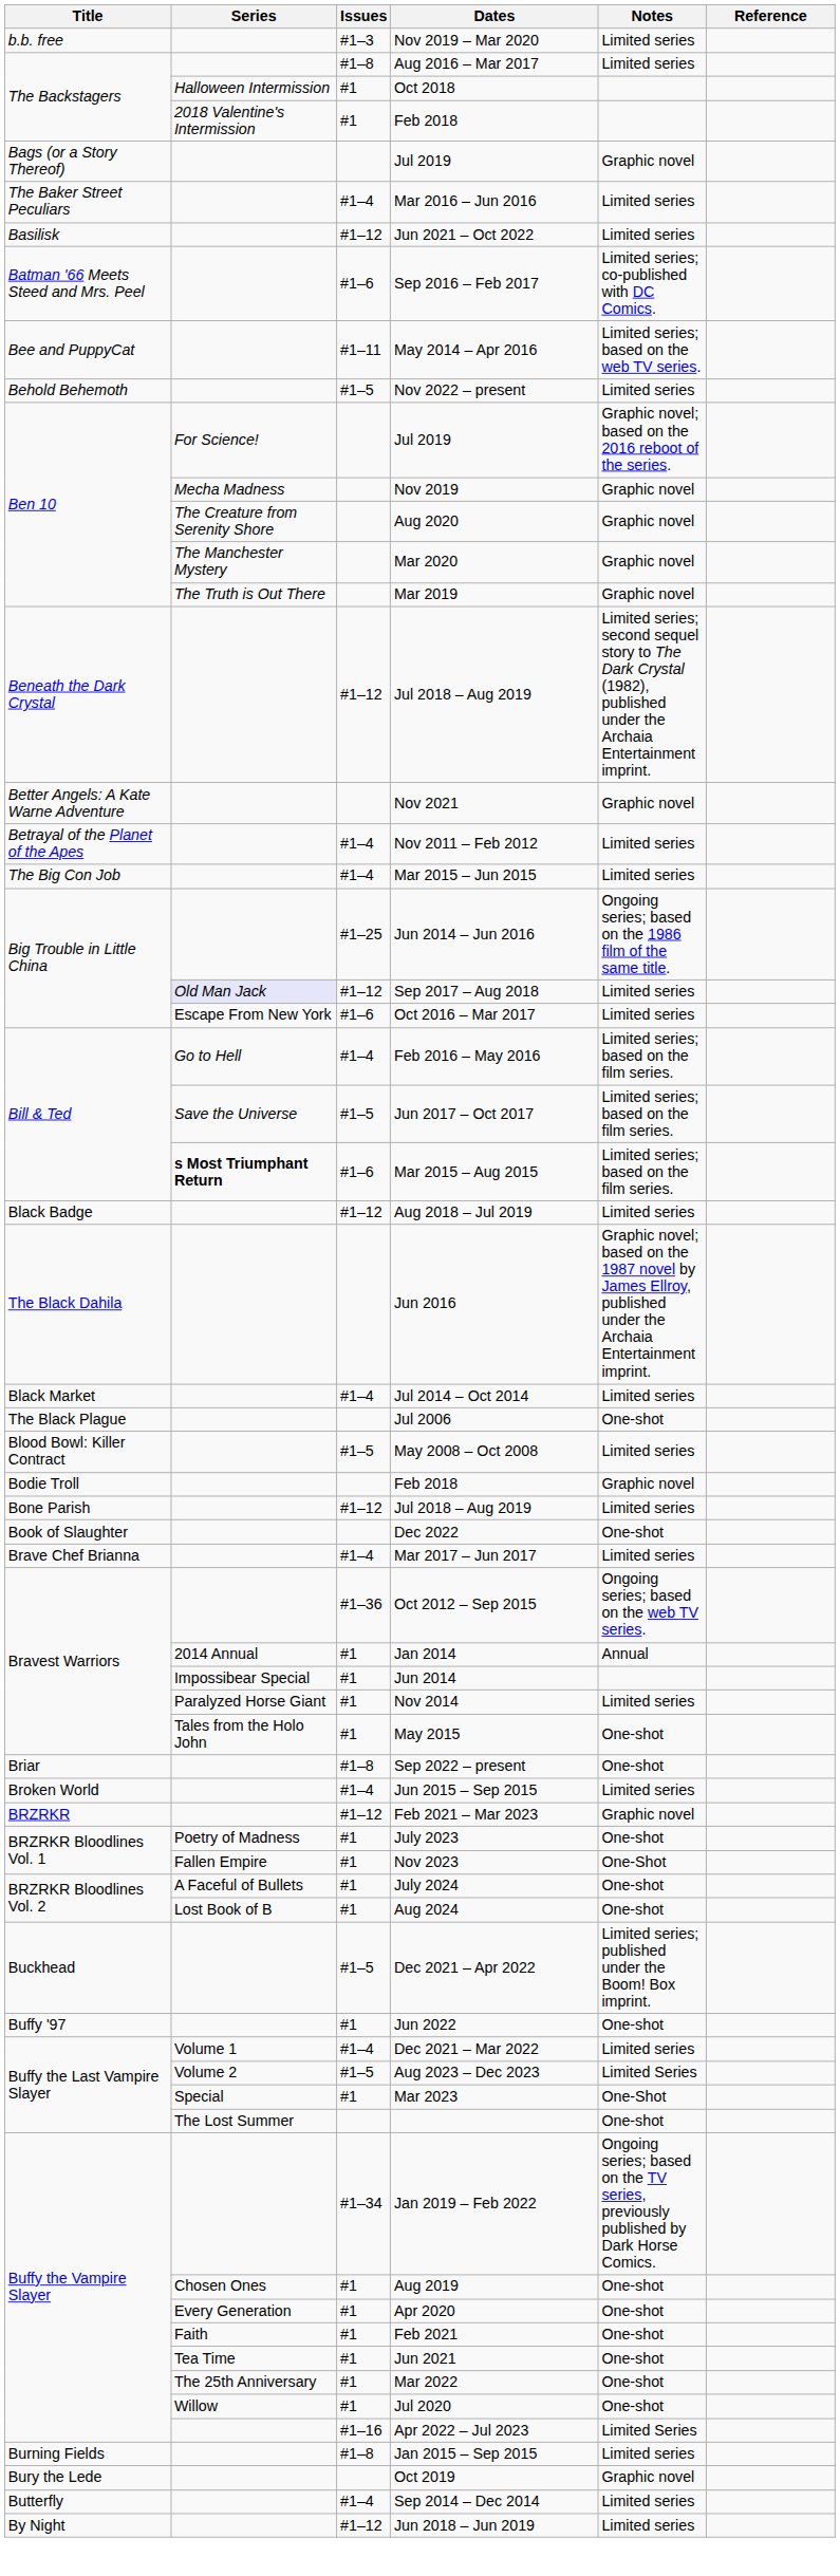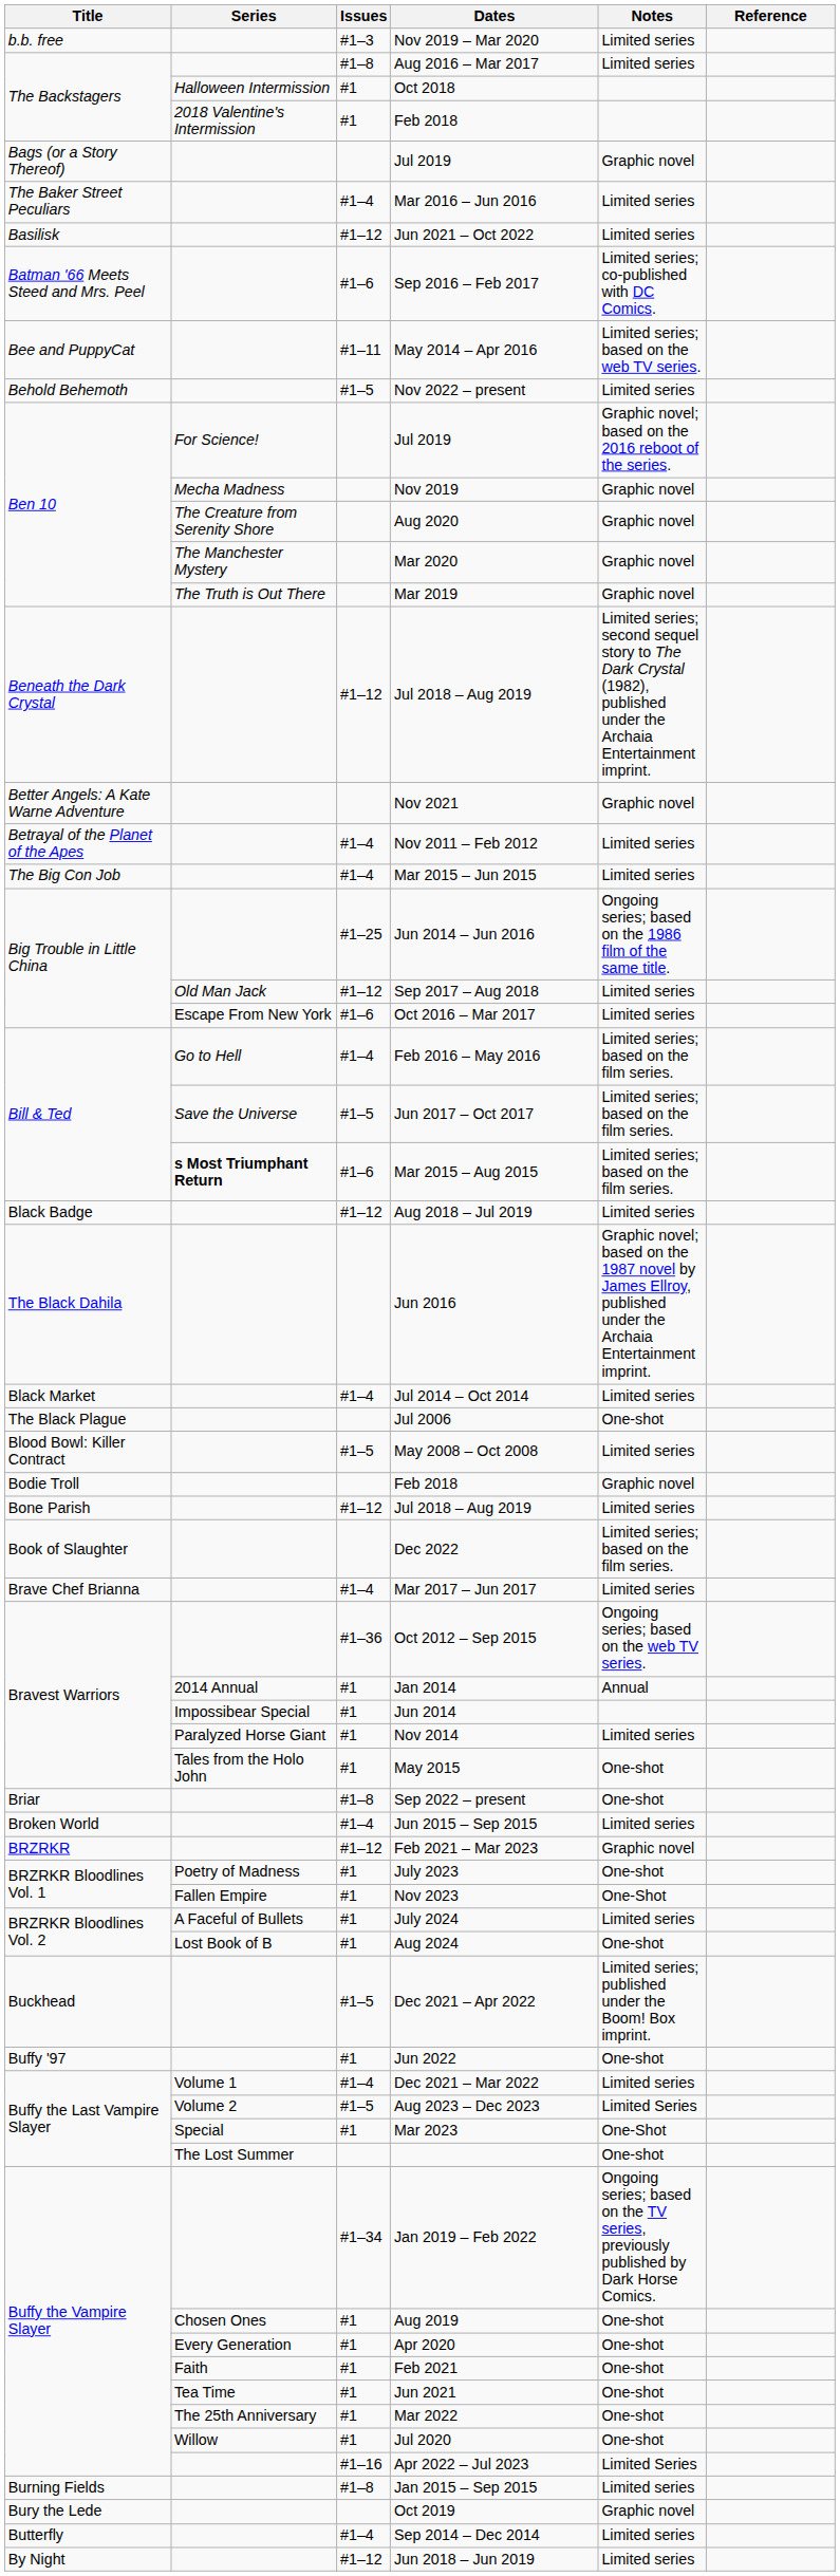Sep 2017 – Aug 2018 | Series: lavender background -> no background
Dec 2022 | Notes: One-shot -> Limited series; based on the film series.
July 2024 | Notes: One-shot -> Limited series
